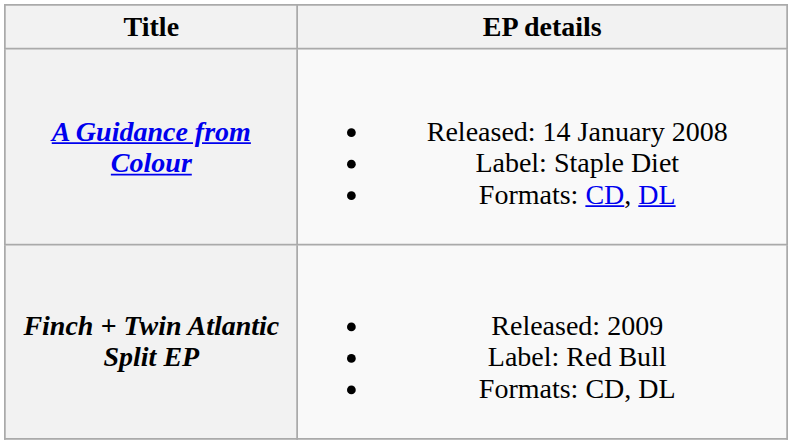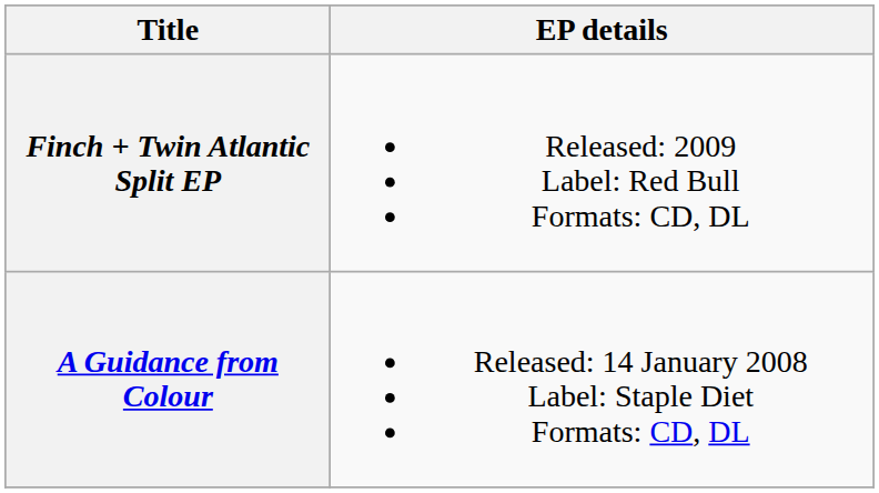rows swapped: A Guidance from Colour <-> Finch + Twin Atlantic Split EP
